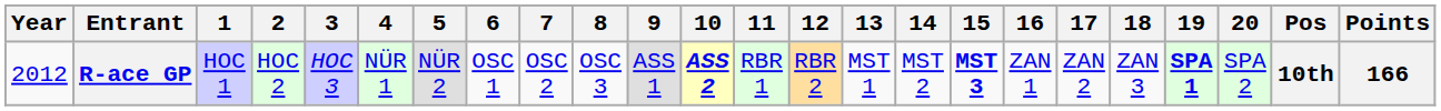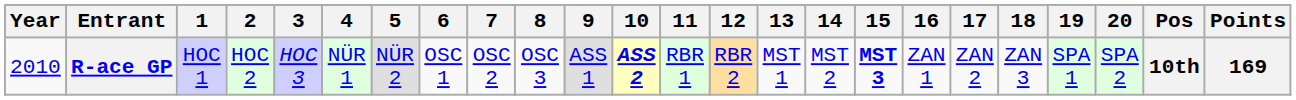R-ace GP | Year: 2012 -> 2010
R-ace GP | 19: bold -> normal
R-ace GP | Points: 166 -> 169
